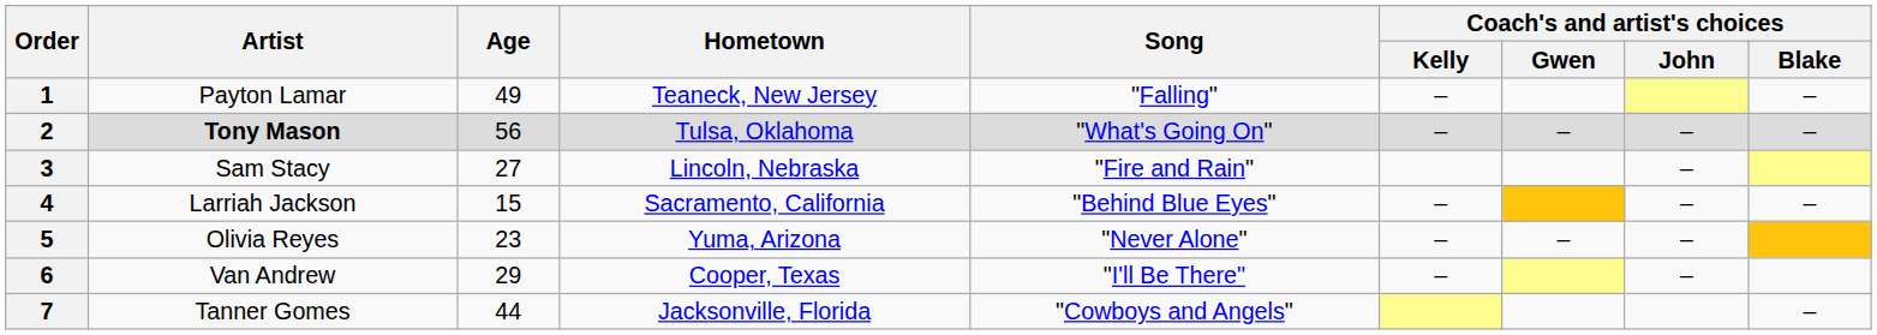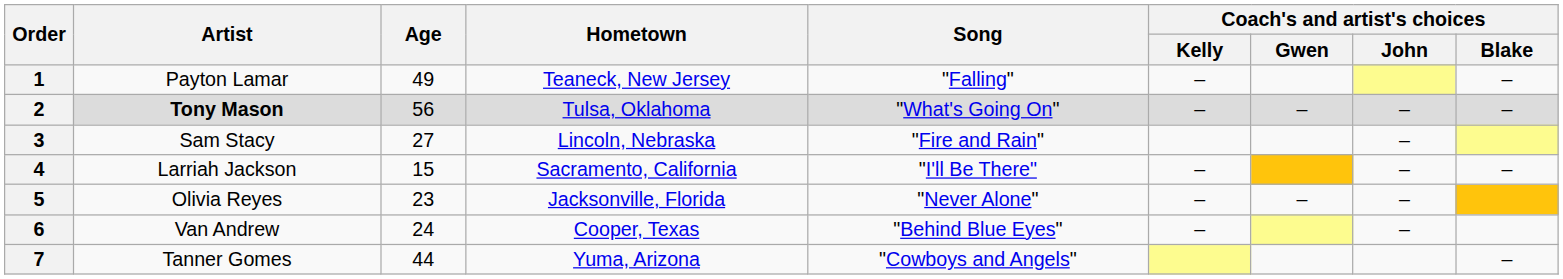4 | Song: "Behind Blue Eyes" -> "I'll Be There"
5 | Hometown: Yuma, Arizona -> Jacksonville, Florida
6 | Age: 29 -> 24
6 | Song: "I'll Be There" -> "Behind Blue Eyes"
7 | Hometown: Jacksonville, Florida -> Yuma, Arizona
